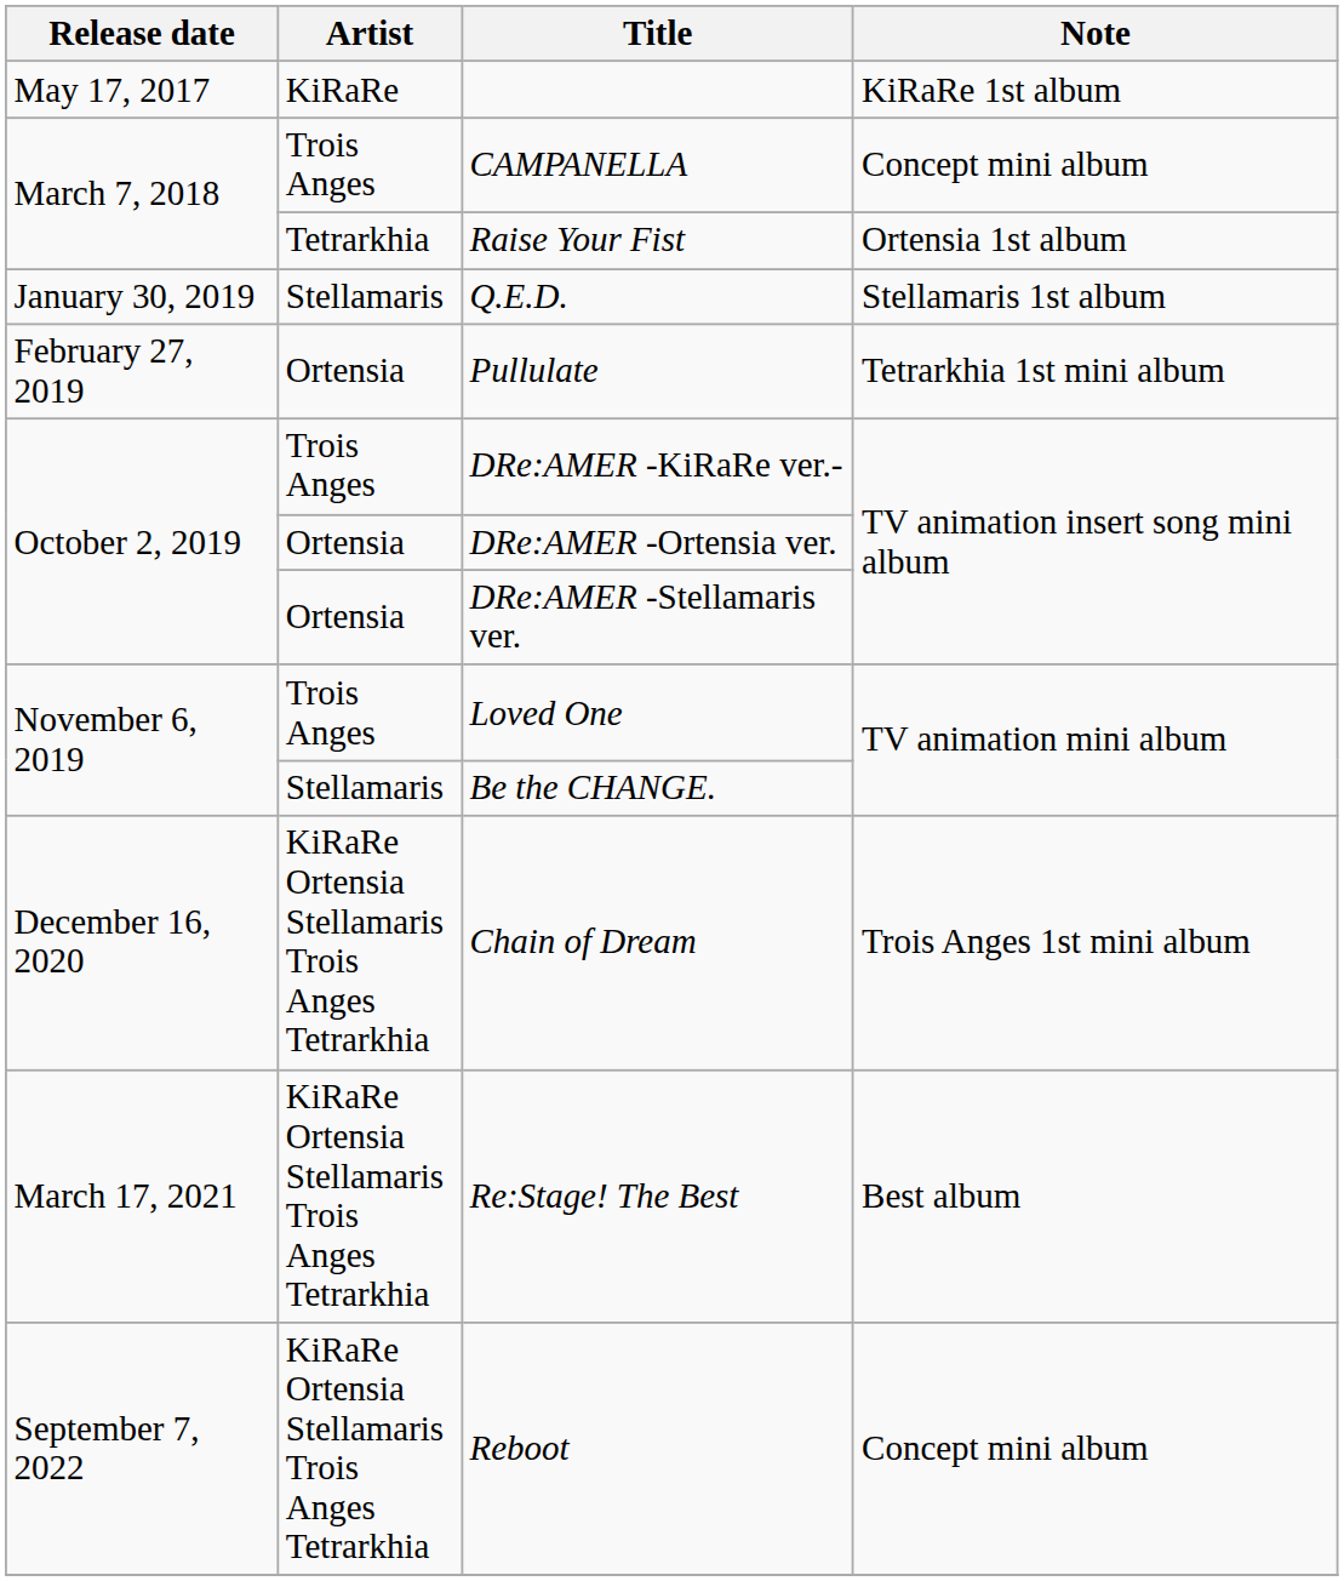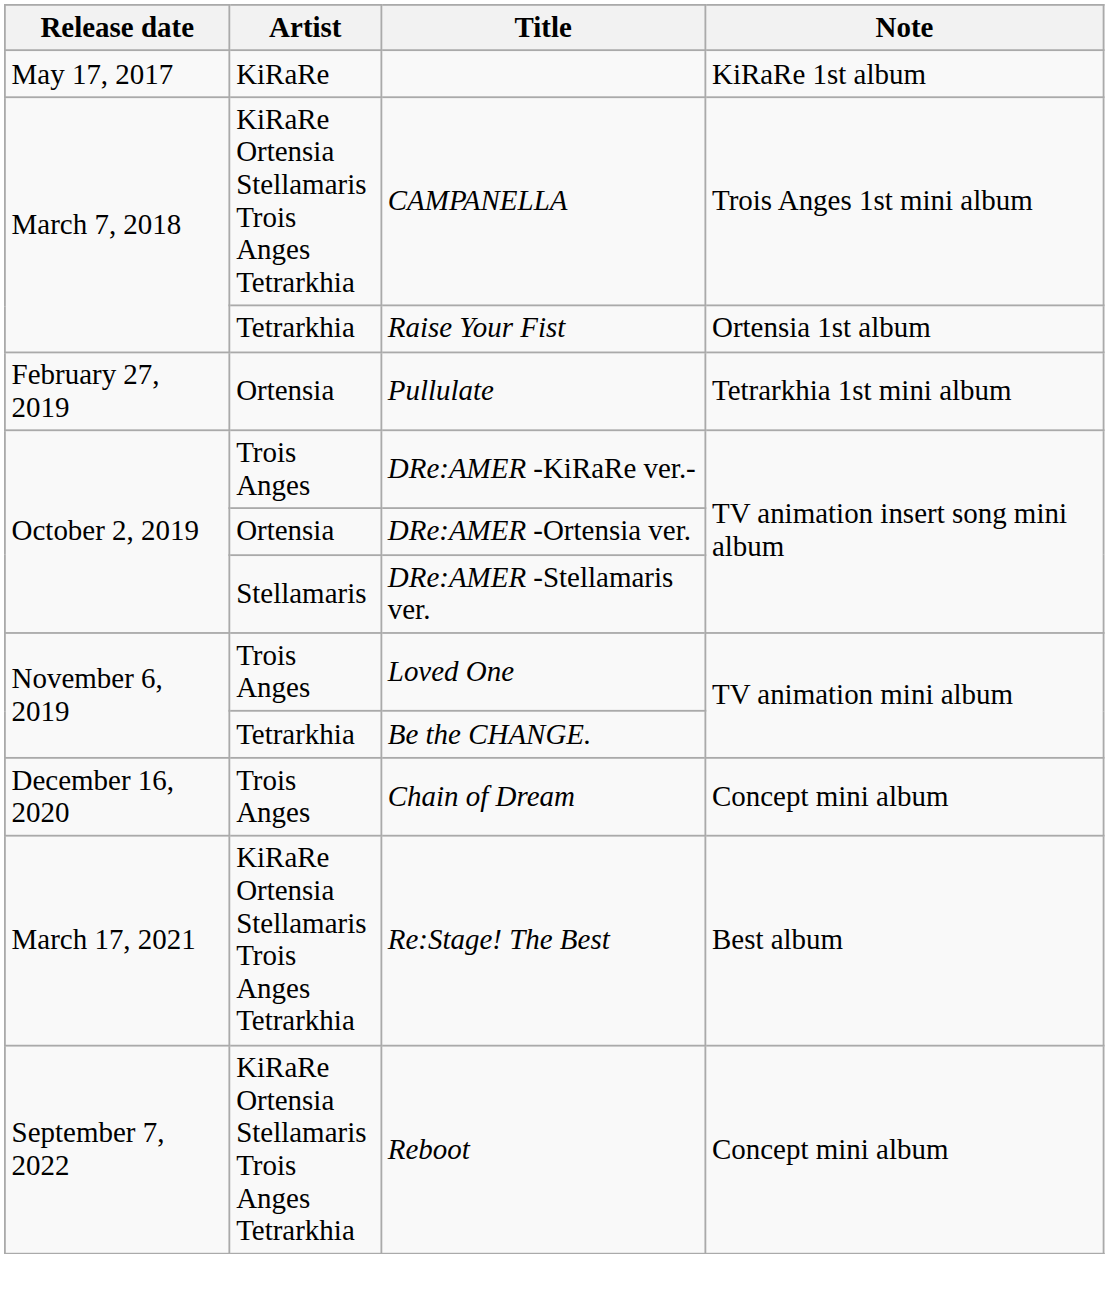CAMPANELLA | Artist: Trois Anges -> KiRaRe Ortensia Stellamaris Trois Anges Tetrarkhia
CAMPANELLA | Note: Concept mini album -> Trois Anges 1st mini album
- row: January 30, 2019 | Stellamaris | Q.E.D. | Stellamaris 1st album
DRe:AMER -Stellamaris ver. | Artist: Ortensia -> Stellamaris
Be the CHANGE. | Artist: Stellamaris -> Tetrarkhia
Chain of Dream | Artist: KiRaRe Ortensia Stellamaris Trois Anges Tetrarkhia -> Trois Anges
Chain of Dream | Note: Trois Anges 1st mini album -> Concept mini album
